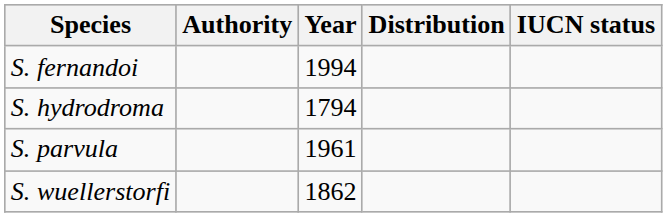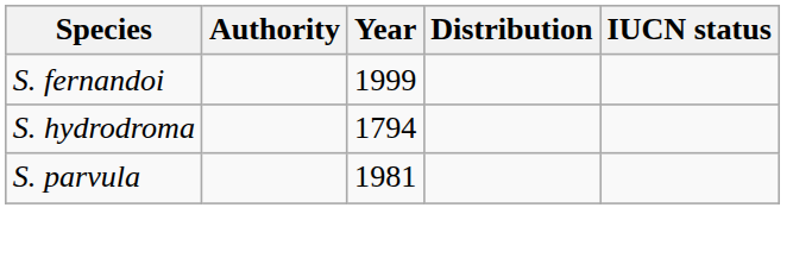S. fernandoi | Year: 1994 -> 1999
S. parvula | Year: 1961 -> 1981
- row: S. wuellerstorfi | 1862
